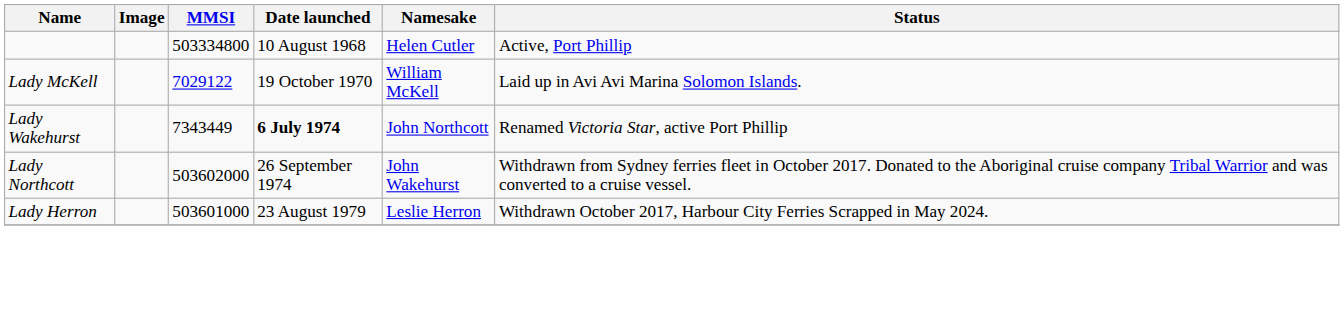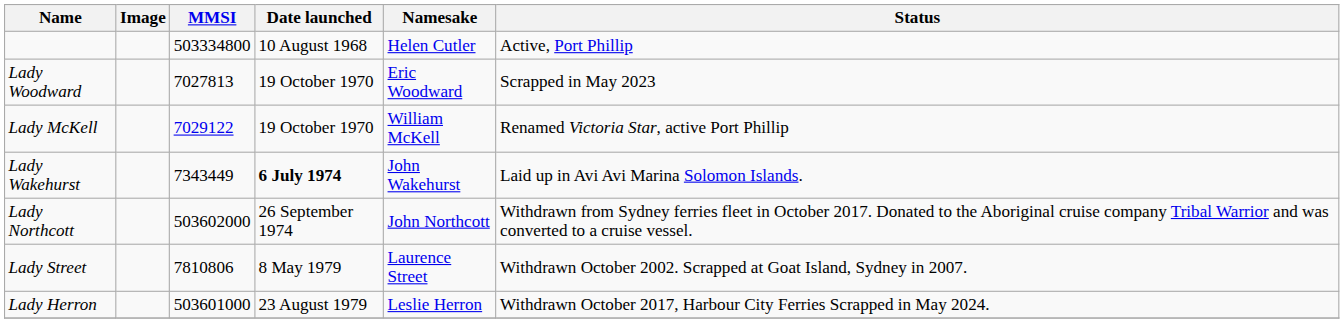+ row: Lady Woodward | 7027813 | 19 October 1970 | Eric Woodward | Scrapped in May 2023
Lady McKell | Status: Laid up in Avi Avi Marina Solomon Islands. -> Renamed Victoria Star, active Port Phillip
Lady Wakehurst | Namesake: John Northcott -> John Wakehurst
Lady Wakehurst | Status: Renamed Victoria Star, active Port Phillip -> Laid up in Avi Avi Marina Solomon Islands.
Lady Northcott | Namesake: John Wakehurst -> John Northcott
+ row: Lady Street | 7810806 | 8 May 1979 | Laurence Street | Withdrawn October 2002. Scrapped at Goat Island, Sydney in 2007.
